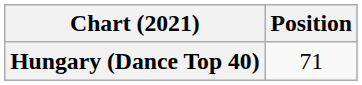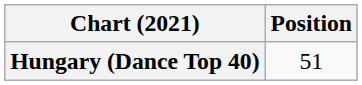Hungary (Dance Top 40) | Position: 71 -> 51
